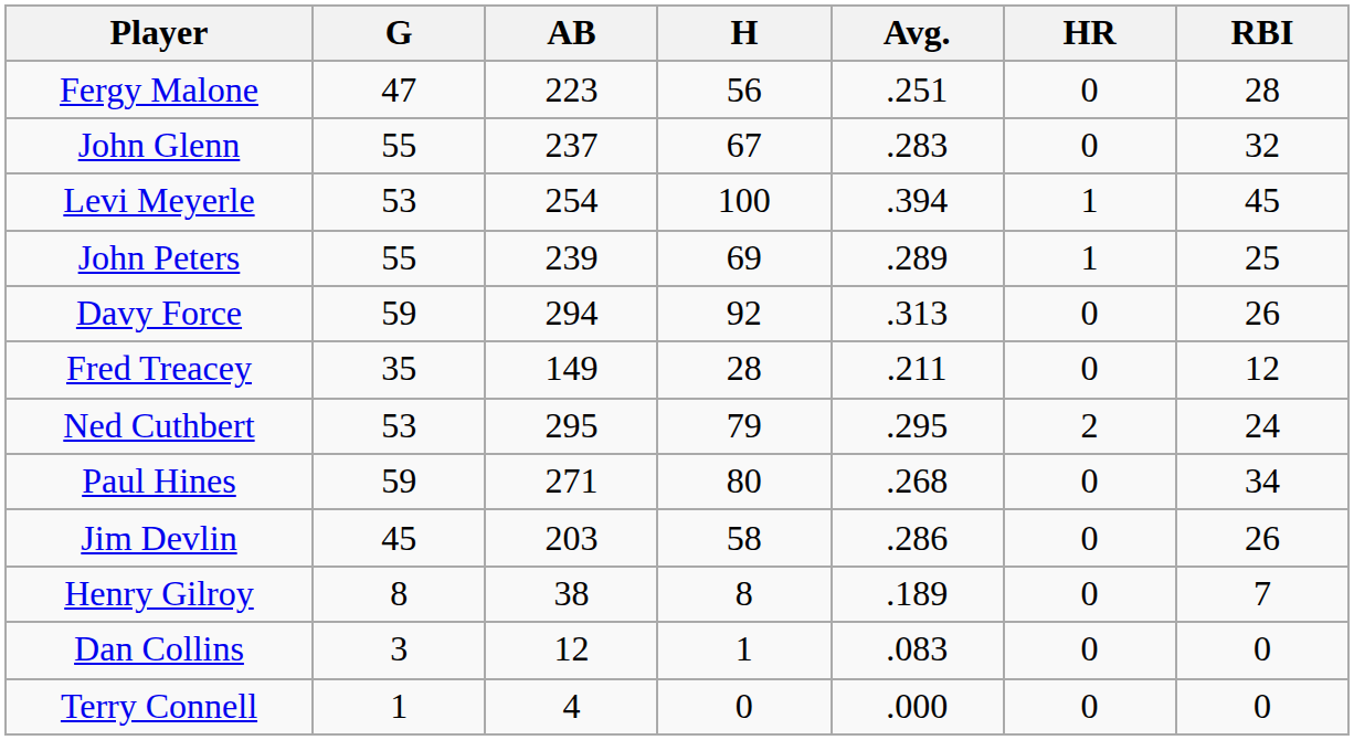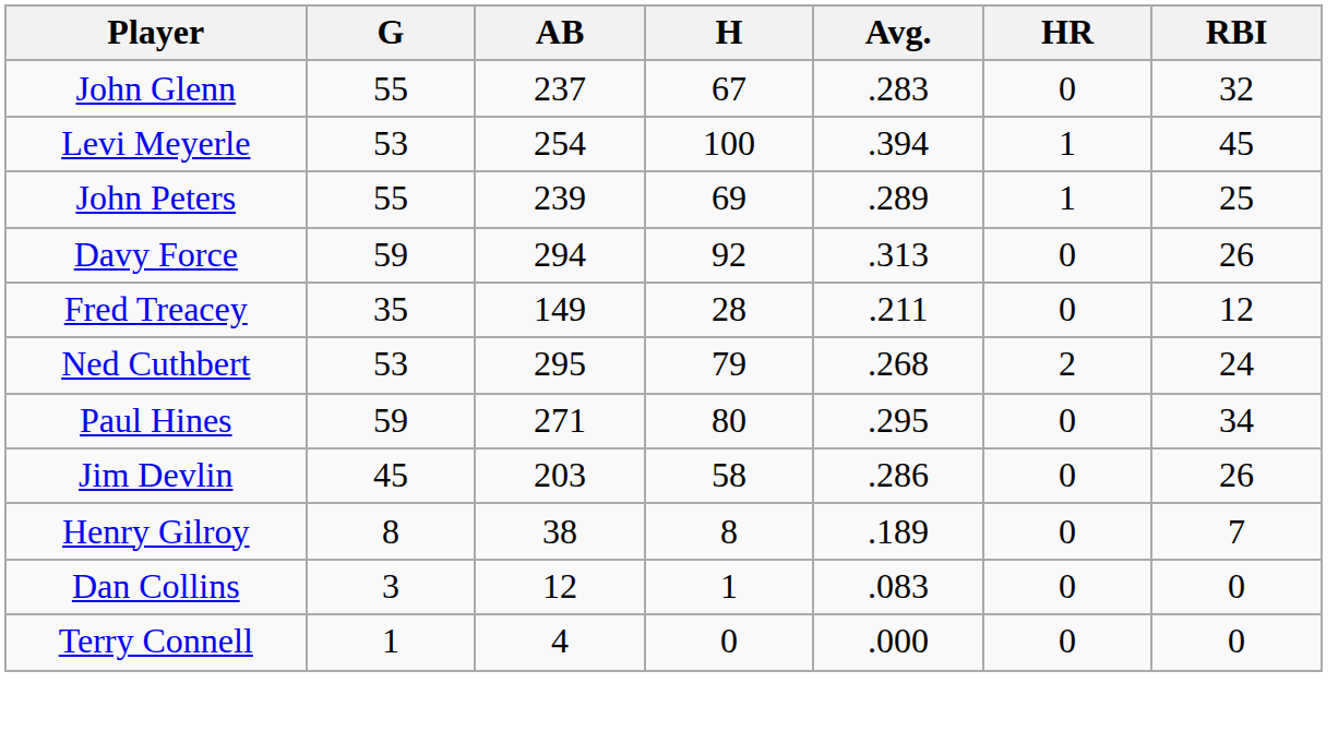- row: Fergy Malone | 47 | 223 | 56 | .251 | 0 | 28
Ned Cuthbert | Avg.: .295 -> .268
Paul Hines | Avg.: .268 -> .295
